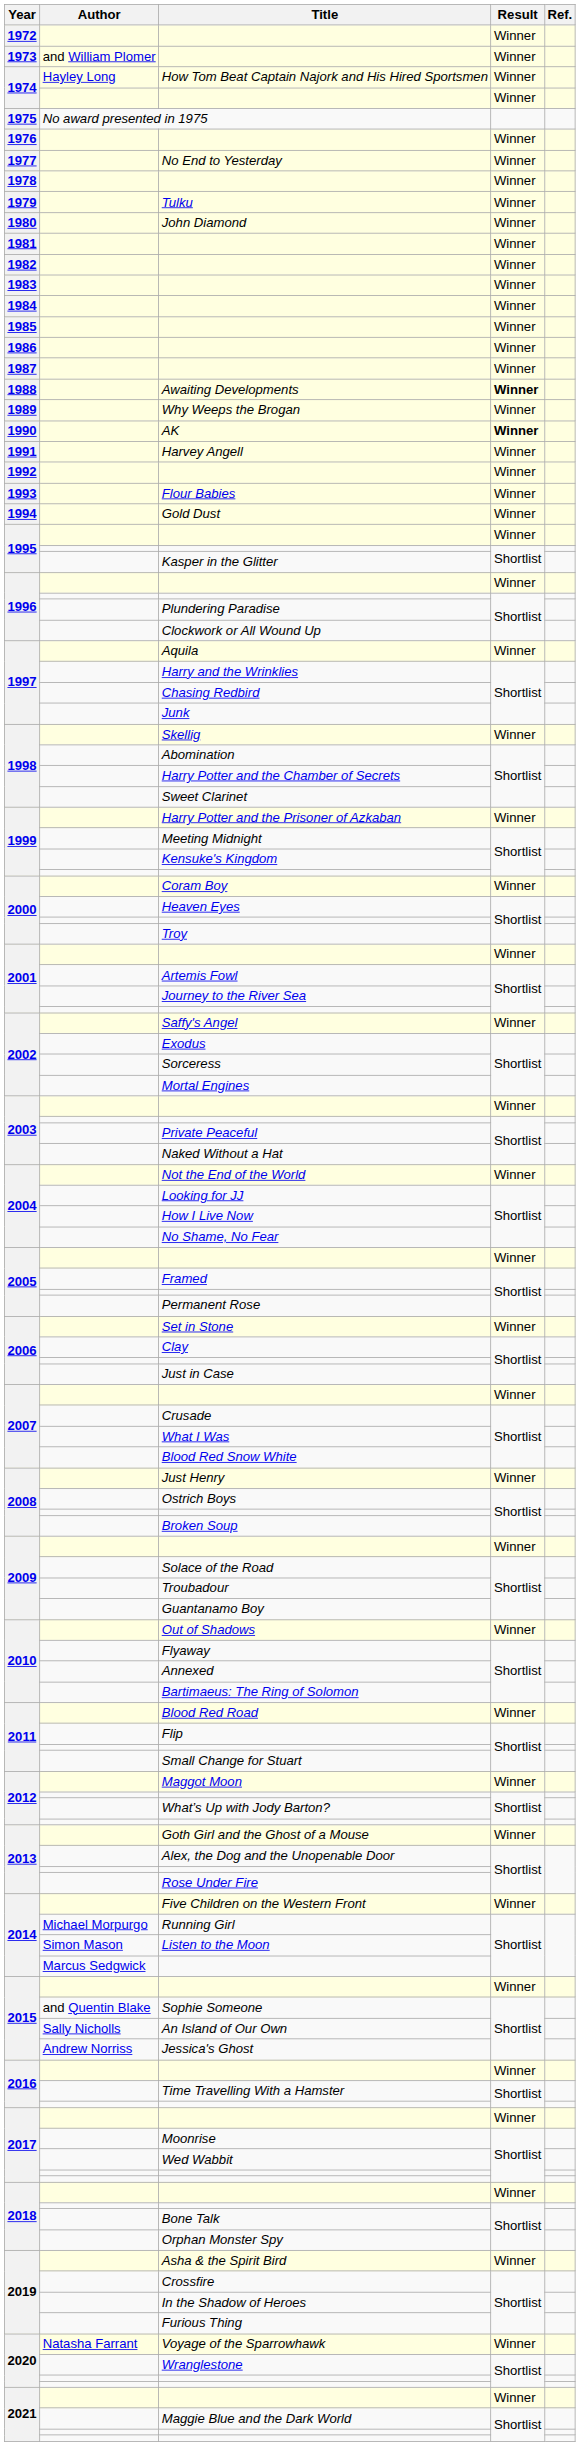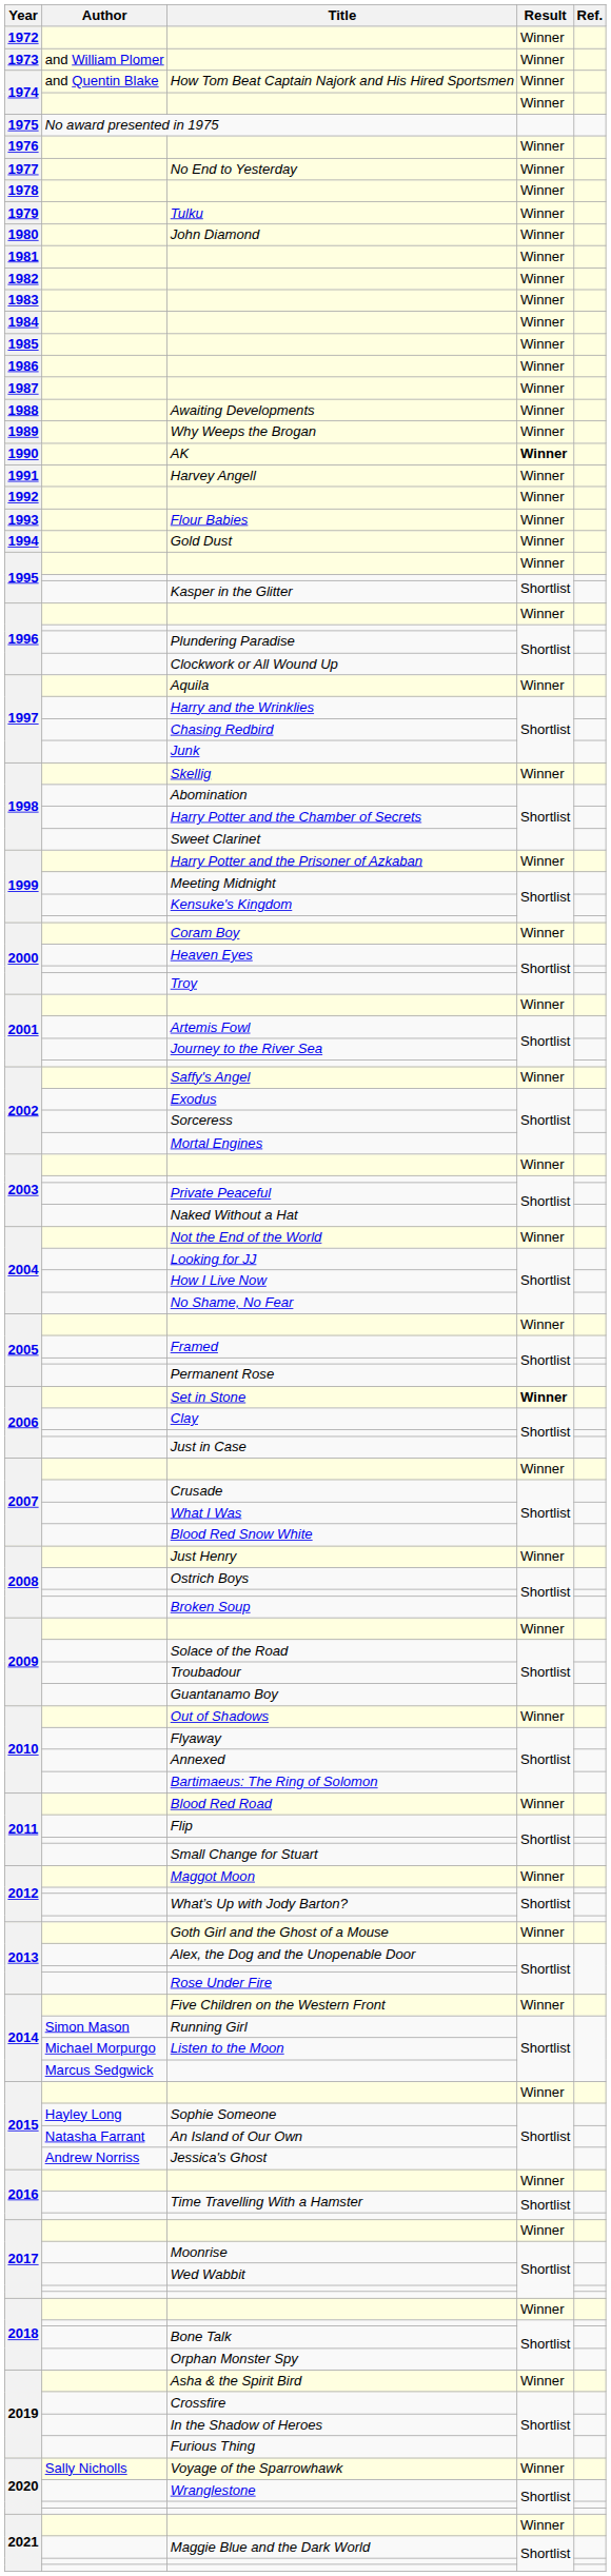How Tom Beat Captain Najork and His Hired Sportsmen | Author: Hayley Long -> and Quentin Blake
Awaiting Developments | Result: bold -> normal
Set in Stone | Result: normal -> bold
Running Girl | Author: Michael Morpurgo -> Simon Mason
Listen to the Moon | Author: Simon Mason -> Michael Morpurgo
Sophie Someone | Author: and Quentin Blake -> Hayley Long
An Island of Our Own | Author: Sally Nicholls -> Natasha Farrant
Voyage of the Sparrowhawk | Author: Natasha Farrant -> Sally Nicholls
